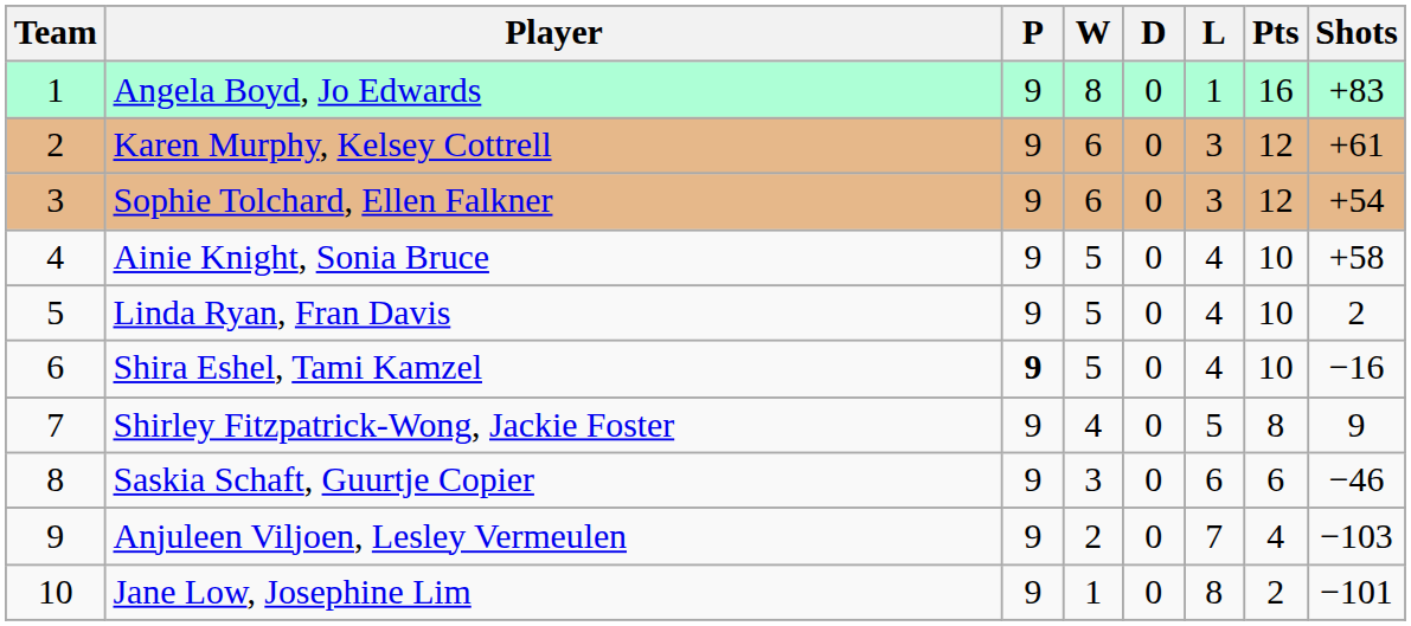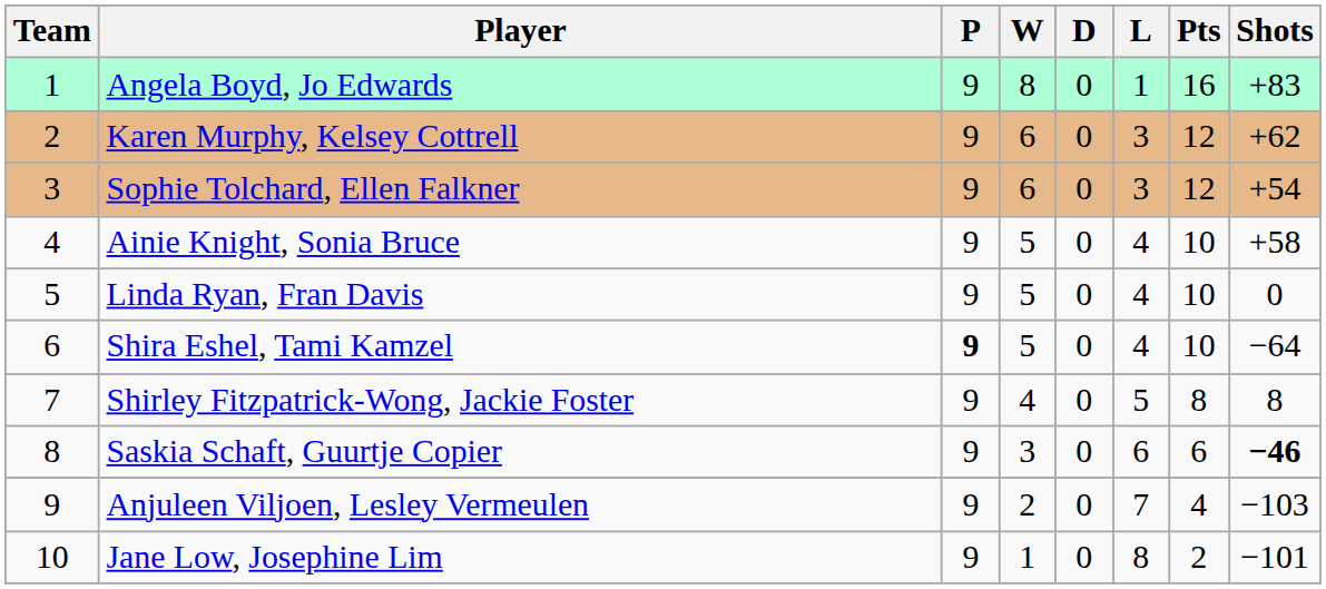Karen Murphy, Kelsey Cottrell | Shots: +61 -> +62
Linda Ryan, Fran Davis | Shots: 2 -> 0
Shira Eshel, Tami Kamzel | Shots: −16 -> −64
Shirley Fitzpatrick-Wong, Jackie Foster | Shots: 9 -> 8
Saskia Schaft, Guurtje Copier | Shots: normal -> bold
